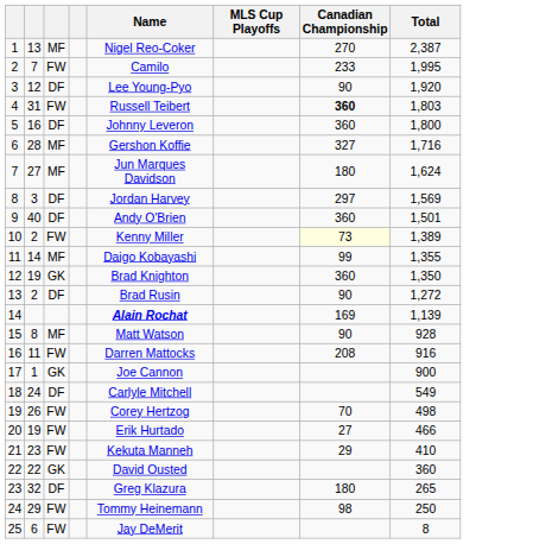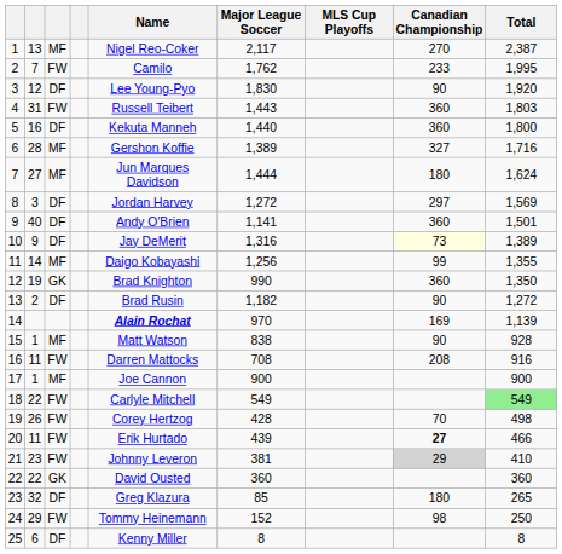+ column: Major League Soccer | 2,117 | 1,762 | 1,830 | 1,443 | 1,440 | 1,389 | 1,444 | 1,272 | 1,141 | 1,316 | 1,256 | 990 | 1,182 | 970 | 838 | 708 | 900 | 549 | 428 | 439 | 381 | 360 | 85 | 152 | 8
4 | Canadian Championship: bold -> normal
5 | Name: Johnny Leveron -> Kekuta Manneh
10 | column 2: 2 -> 9
10 | column 3: FW -> DF
10 | Name: Kenny Miller -> Jay DeMerit
15 | column 2: 8 -> 1
17 | column 3: GK -> MF
18 | column 2: 24 -> 22
18 | column 3: DF -> FW
18 | Total: no background -> lightgreen background
20 | column 2: 19 -> 11
20 | Canadian Championship: normal -> bold
21 | Name: Kekuta Manneh -> Johnny Leveron
21 | Canadian Championship: no background -> lightgrey background
25 | column 3: FW -> DF
25 | Name: Jay DeMerit -> Kenny Miller
